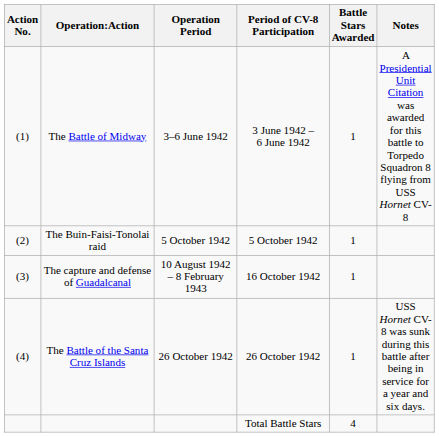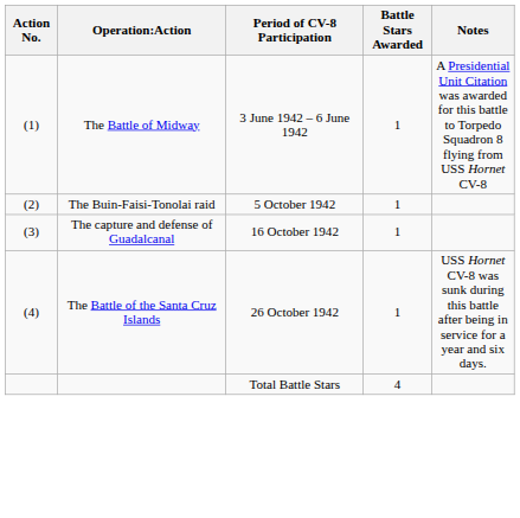- column: Operation Period | 3–6 June 1942 | 5 October 1942 | 10 August 1942 – 8 February 1943 | 26 October 1942
